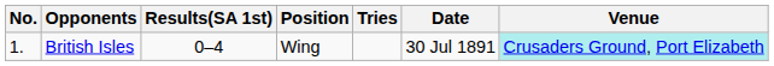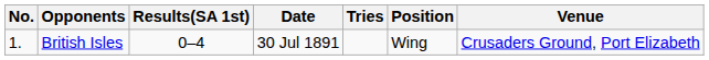columns swapped: Position <-> Date
British Isles | Venue: paleturquoise background -> no background
